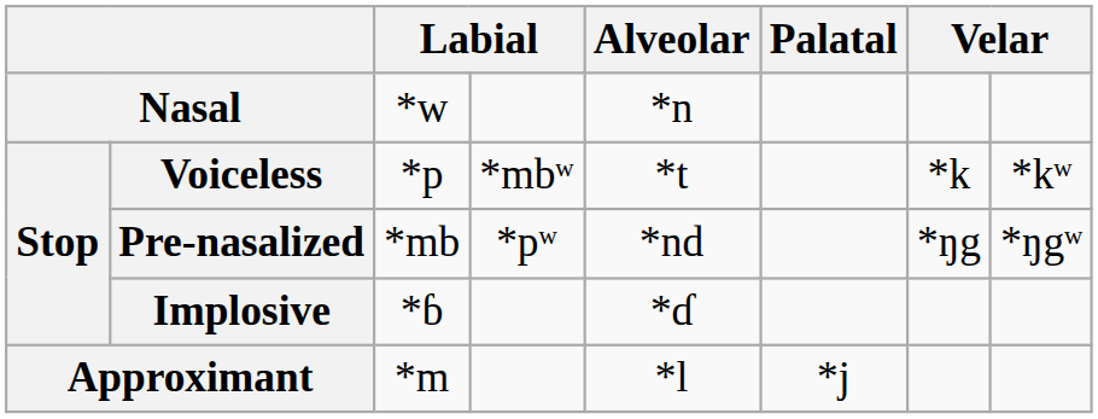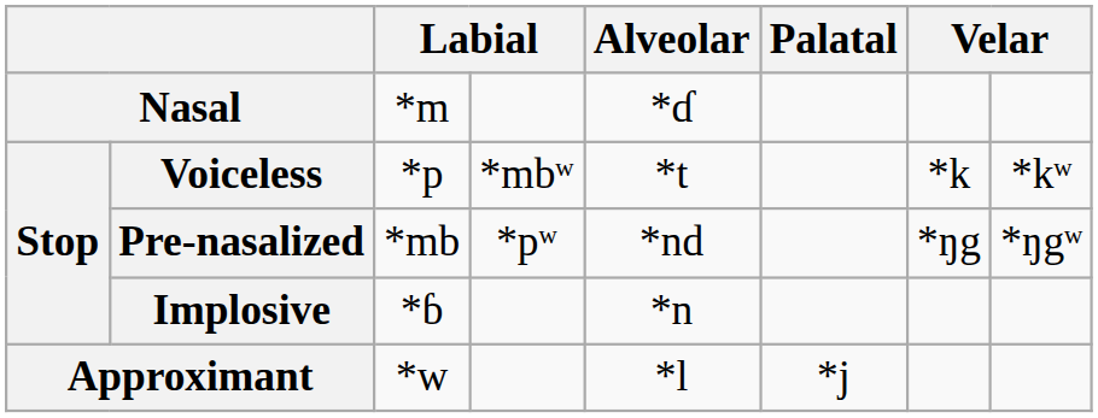Nasal | column 3: *w -> *m
Nasal | Alveolar: *n -> *ɗ
Implosive | Alveolar: *ɗ -> *n
Approximant | column 3: *m -> *w
